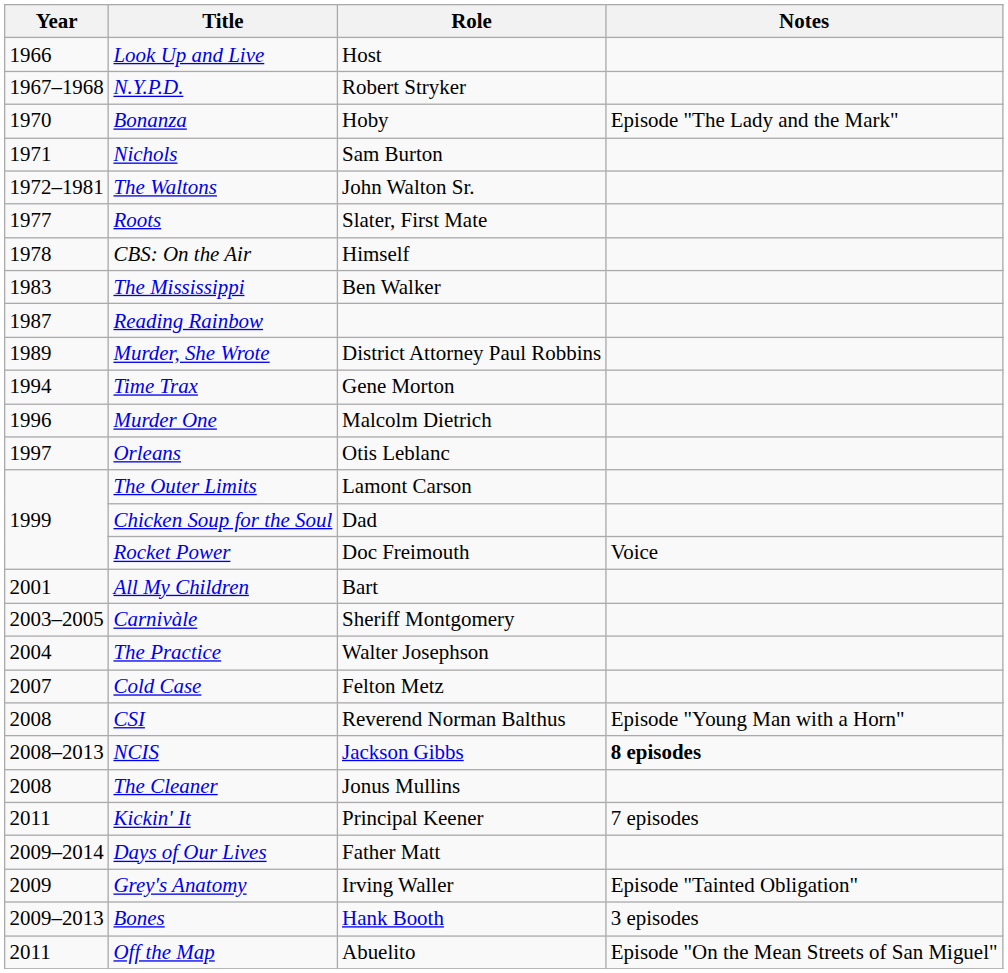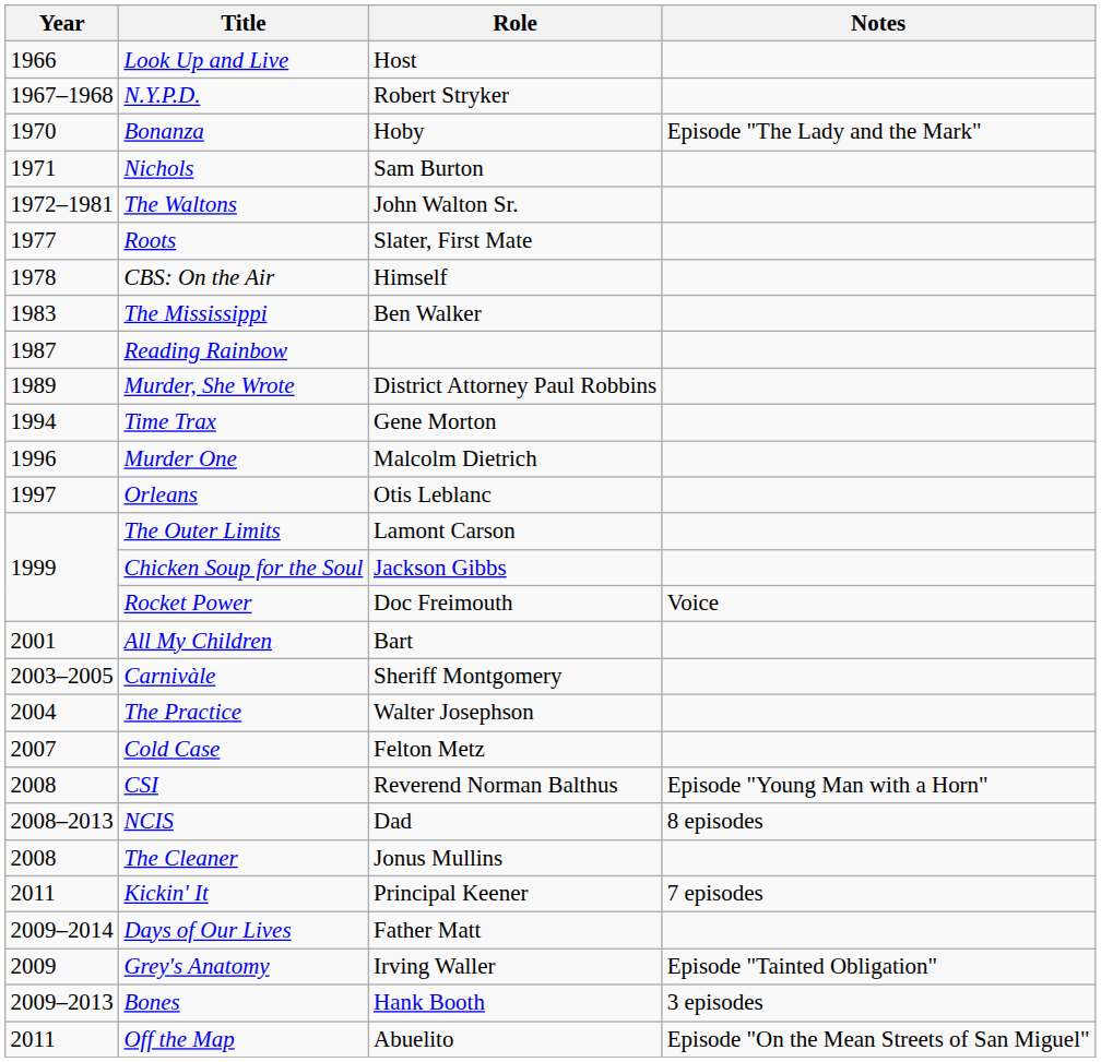Chicken Soup for the Soul | Role: Dad -> Jackson Gibbs
NCIS | Role: Jackson Gibbs -> Dad
NCIS | Notes: bold -> normal
